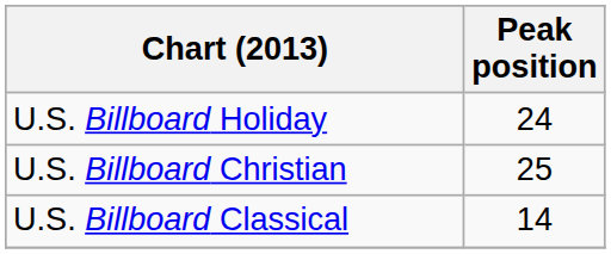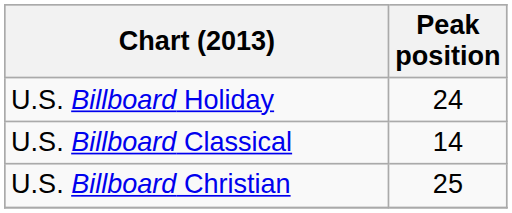rows swapped: U.S. Billboard Classical <-> U.S. Billboard Christian
